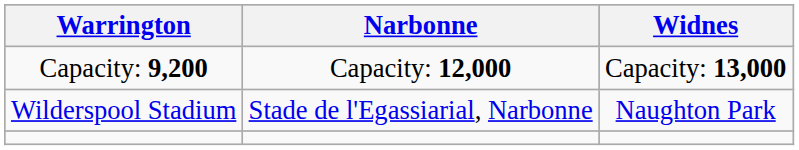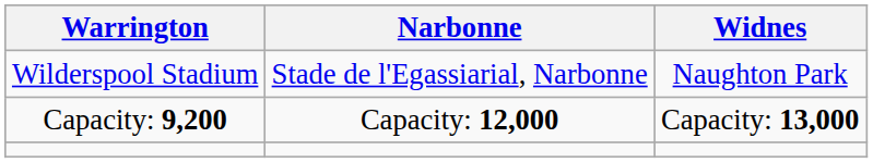rows swapped: Wilderspool Stadium <-> Capacity: 9,200
